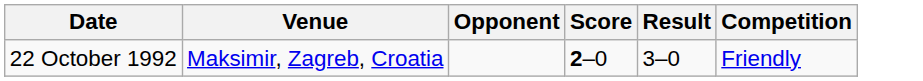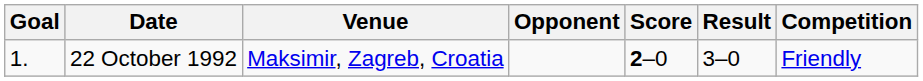+ column: Goal | 1.
